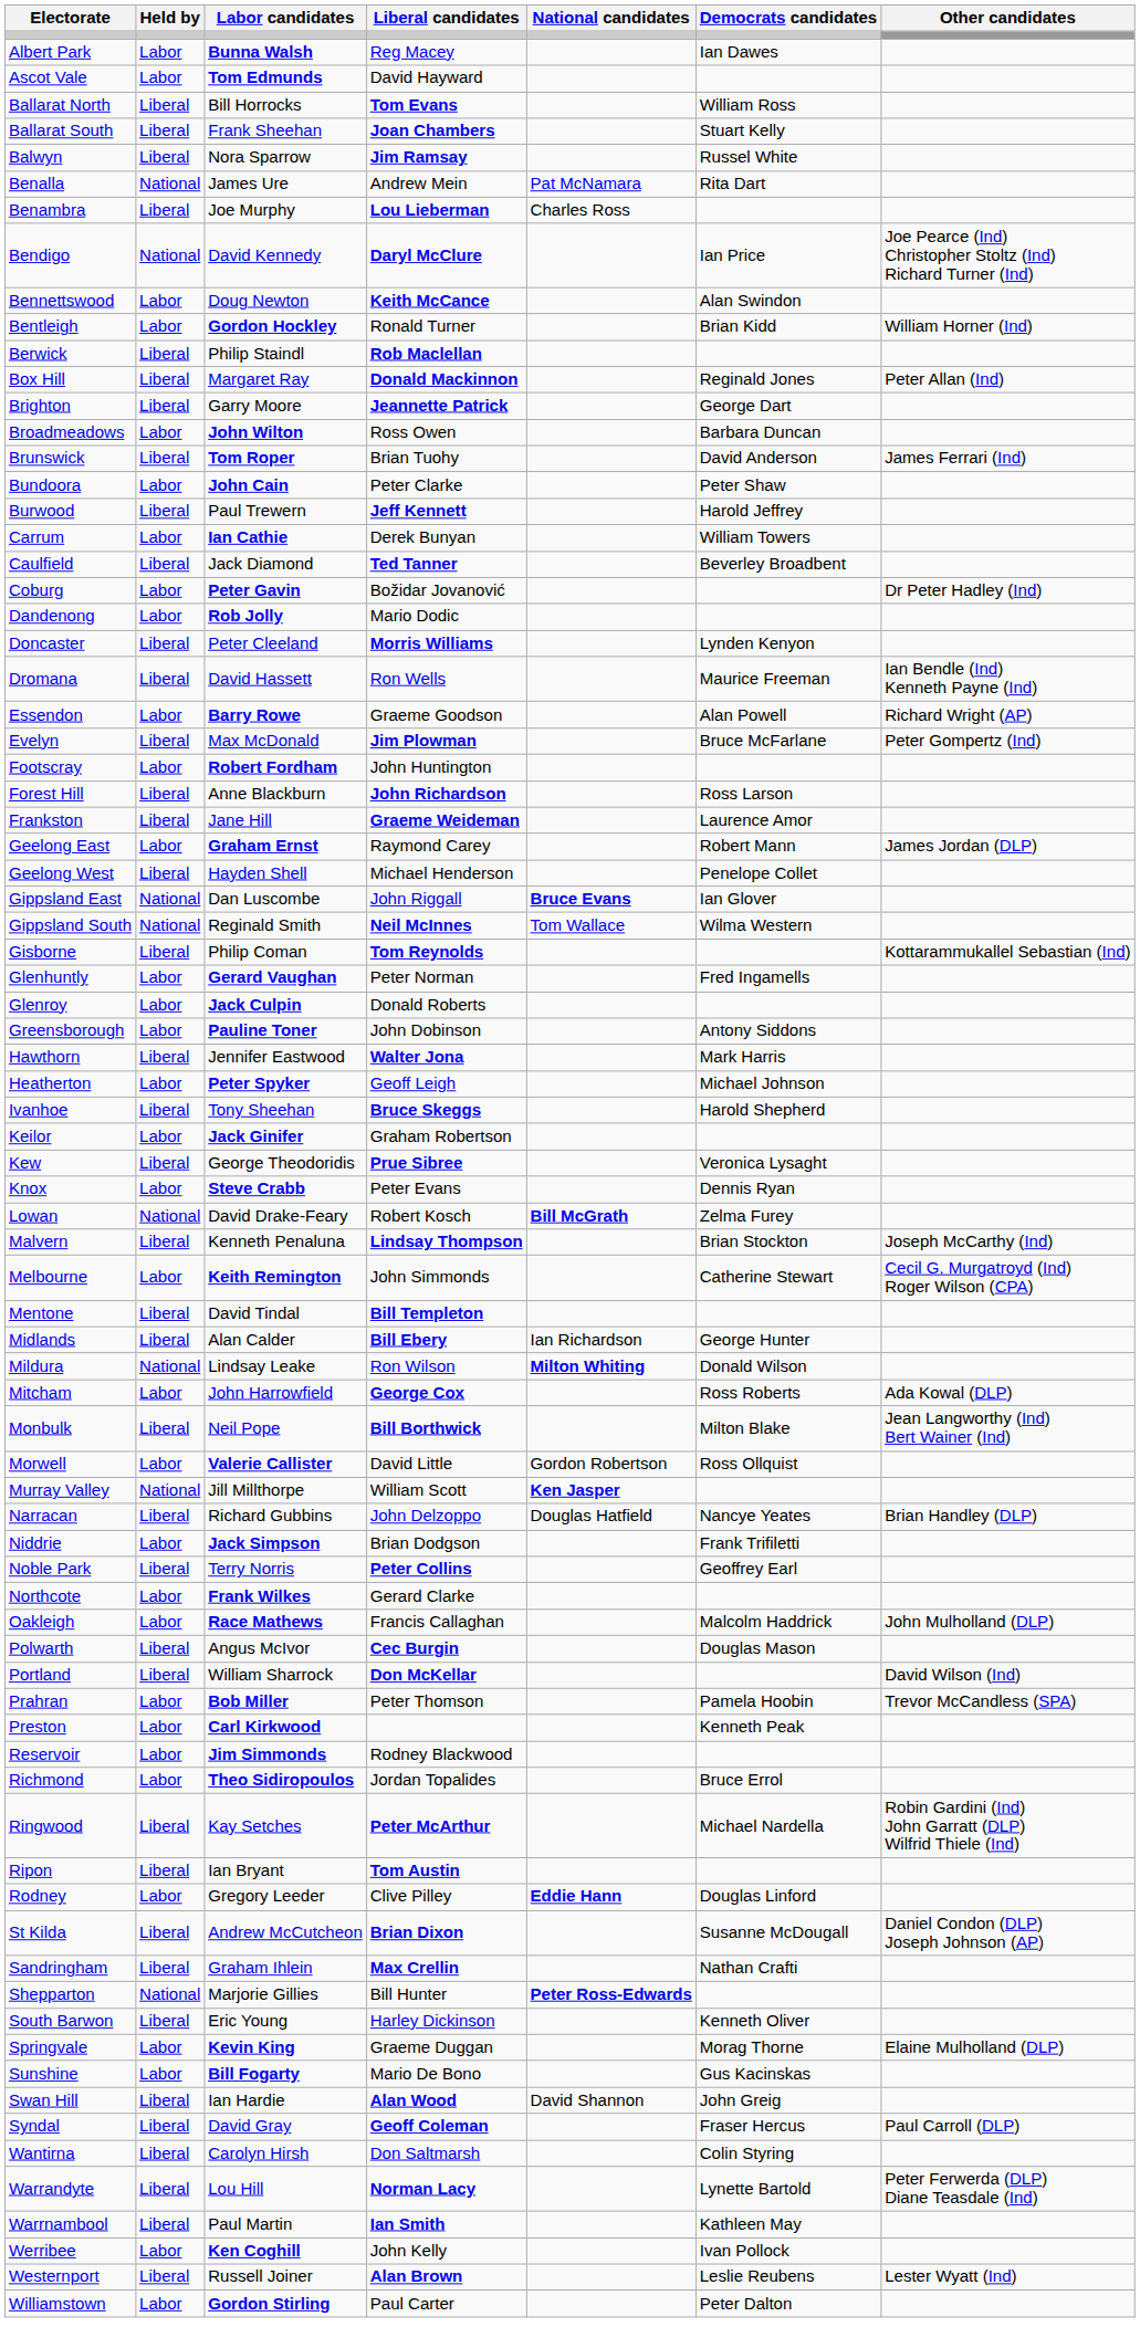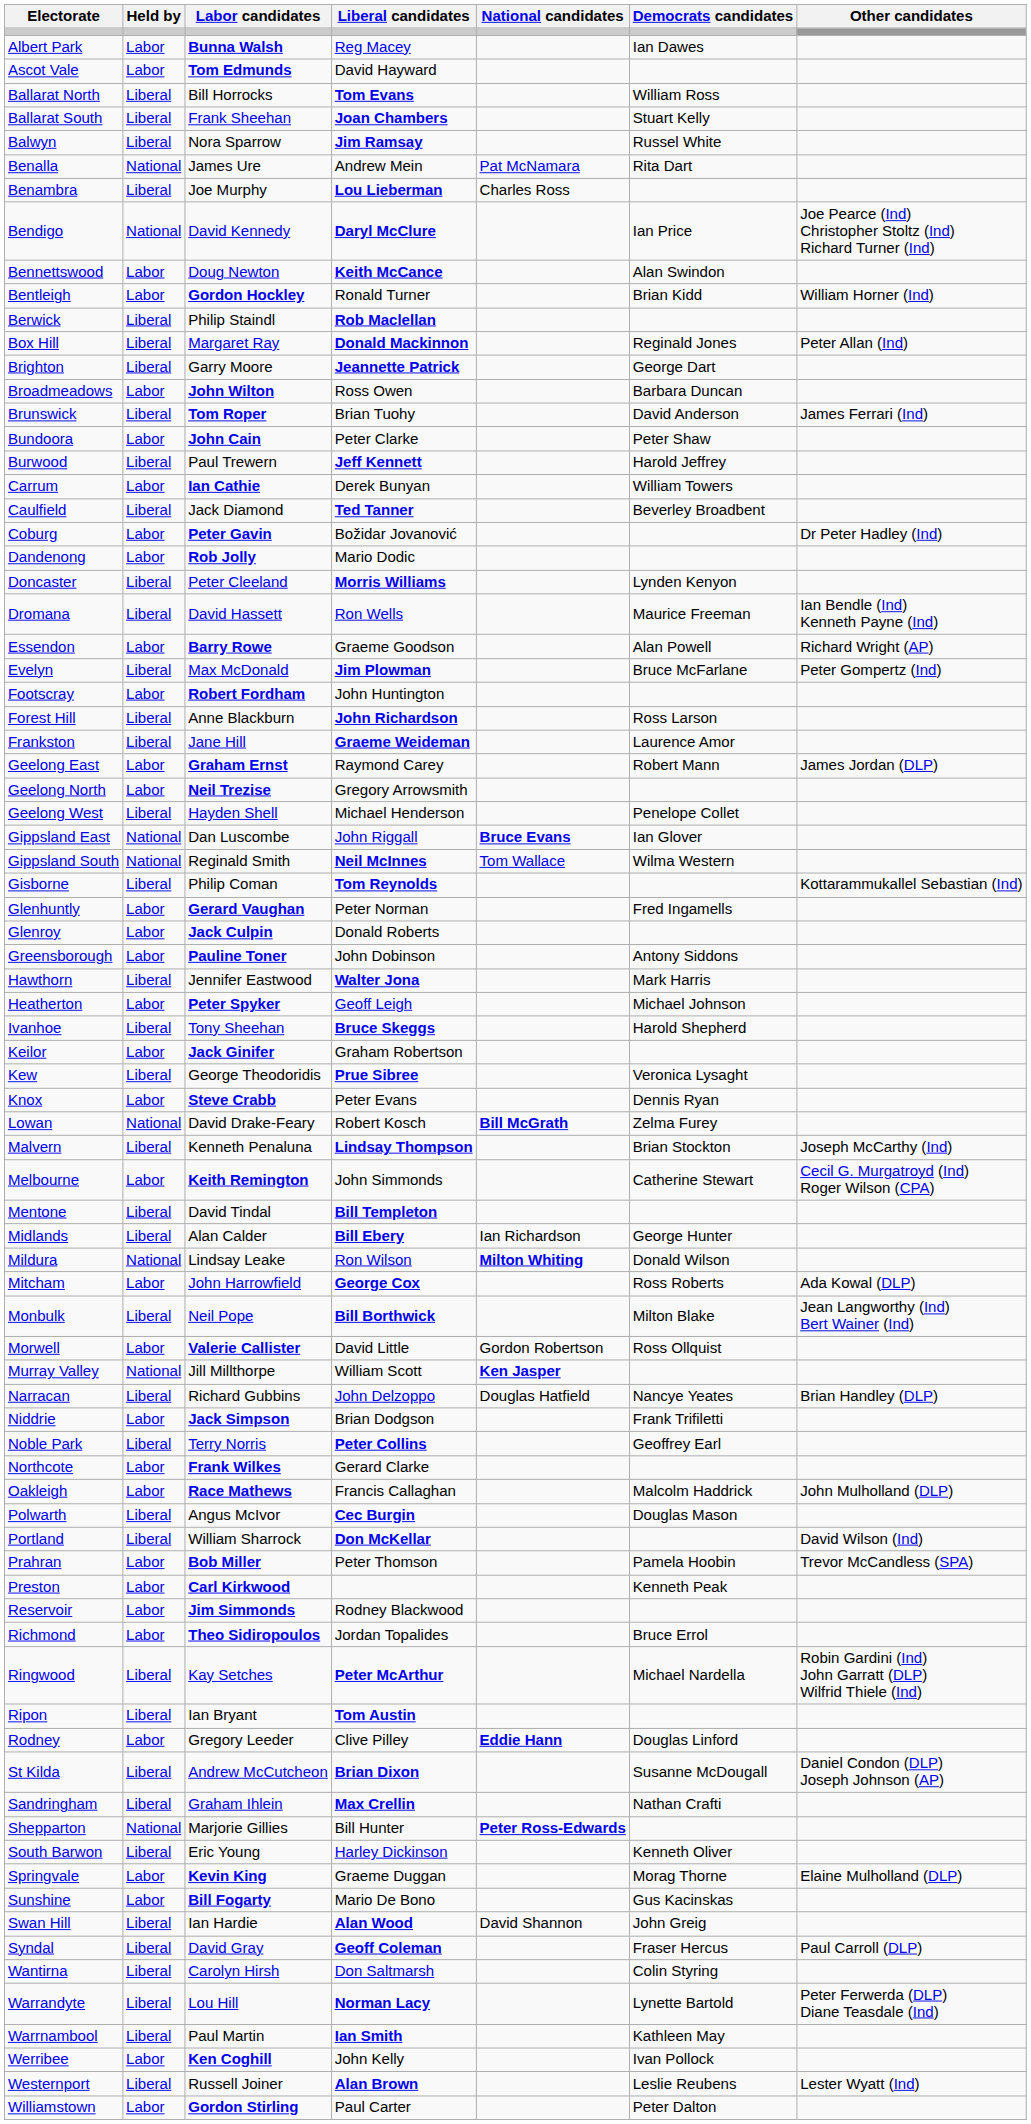+ row: Geelong North | Labor | Neil Trezise | Gregory Arrowsmith
